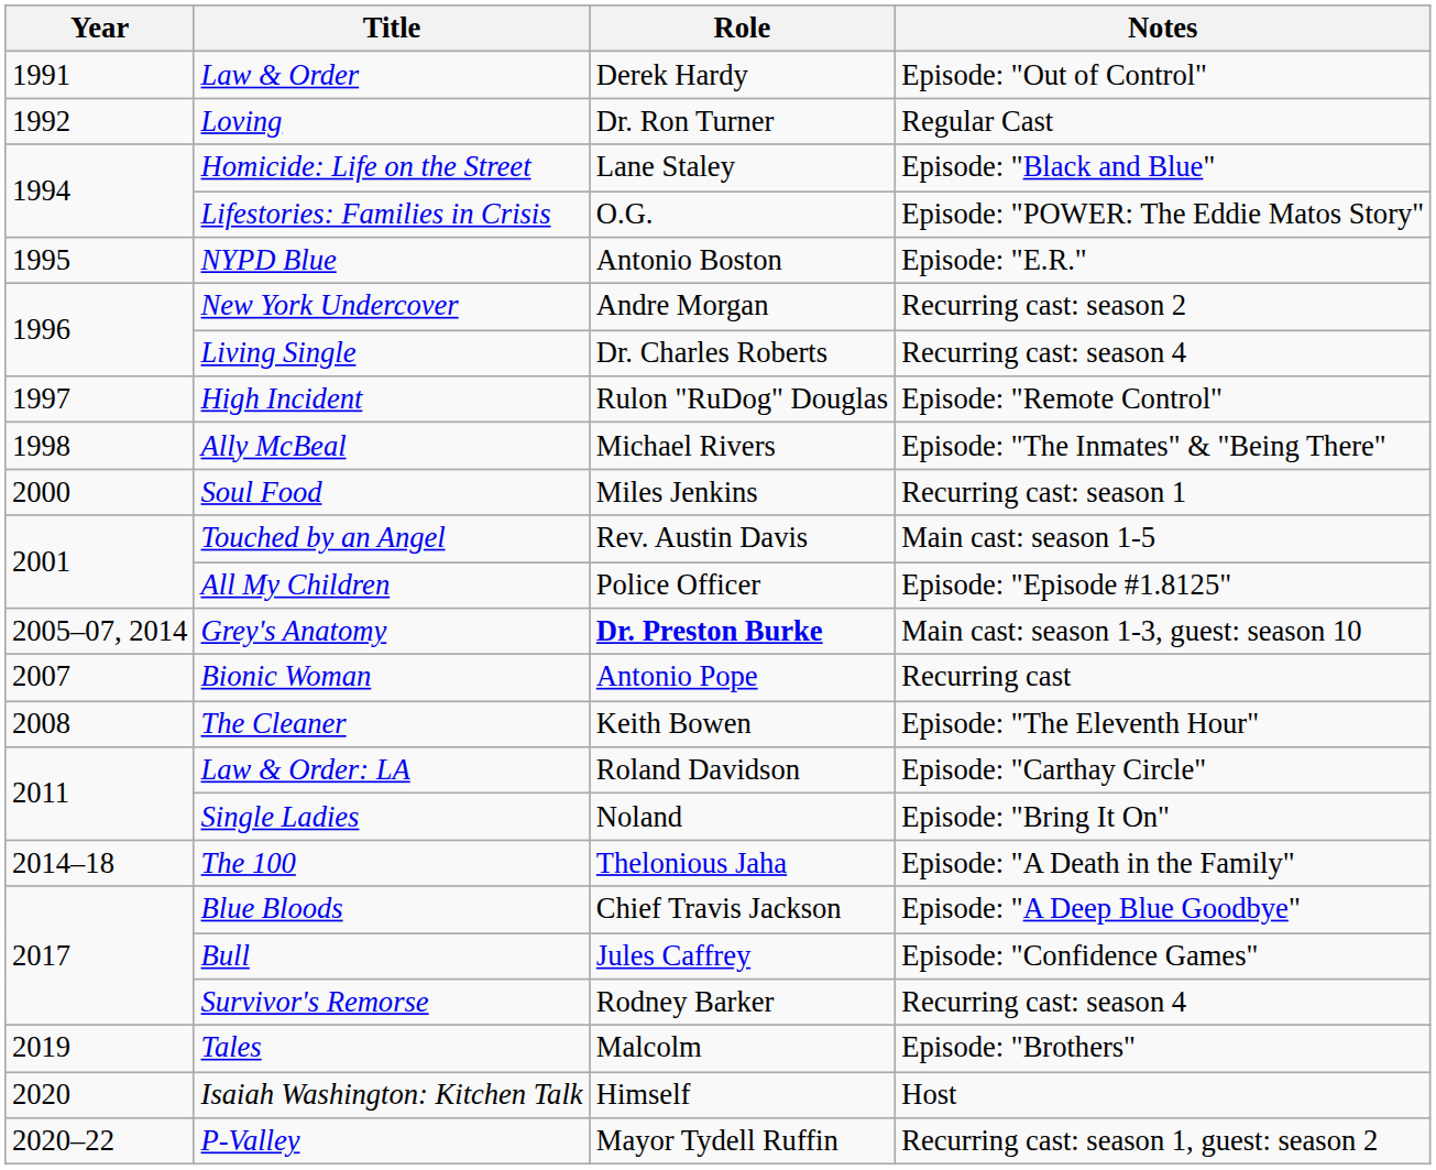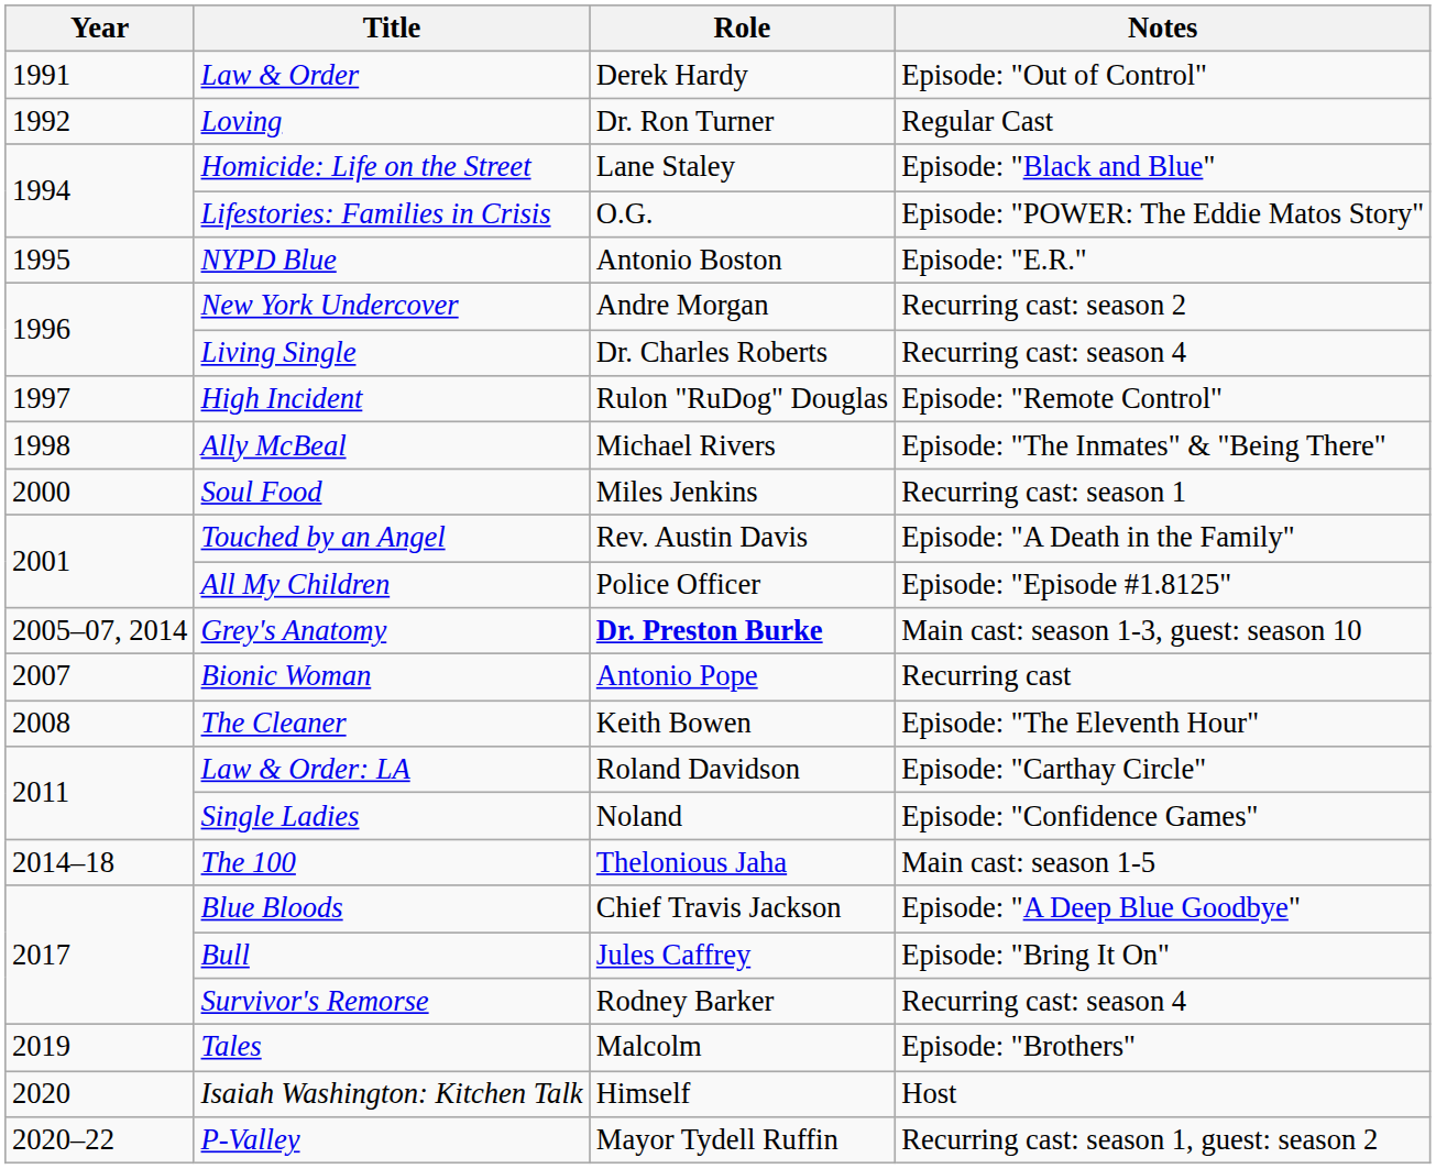Touched by an Angel | Notes: Main cast: season 1-5 -> Episode: "A Death in the Family"
Single Ladies | Notes: Episode: "Bring It On" -> Episode: "Confidence Games"
The 100 | Notes: Episode: "A Death in the Family" -> Main cast: season 1-5
Bull | Notes: Episode: "Confidence Games" -> Episode: "Bring It On"
